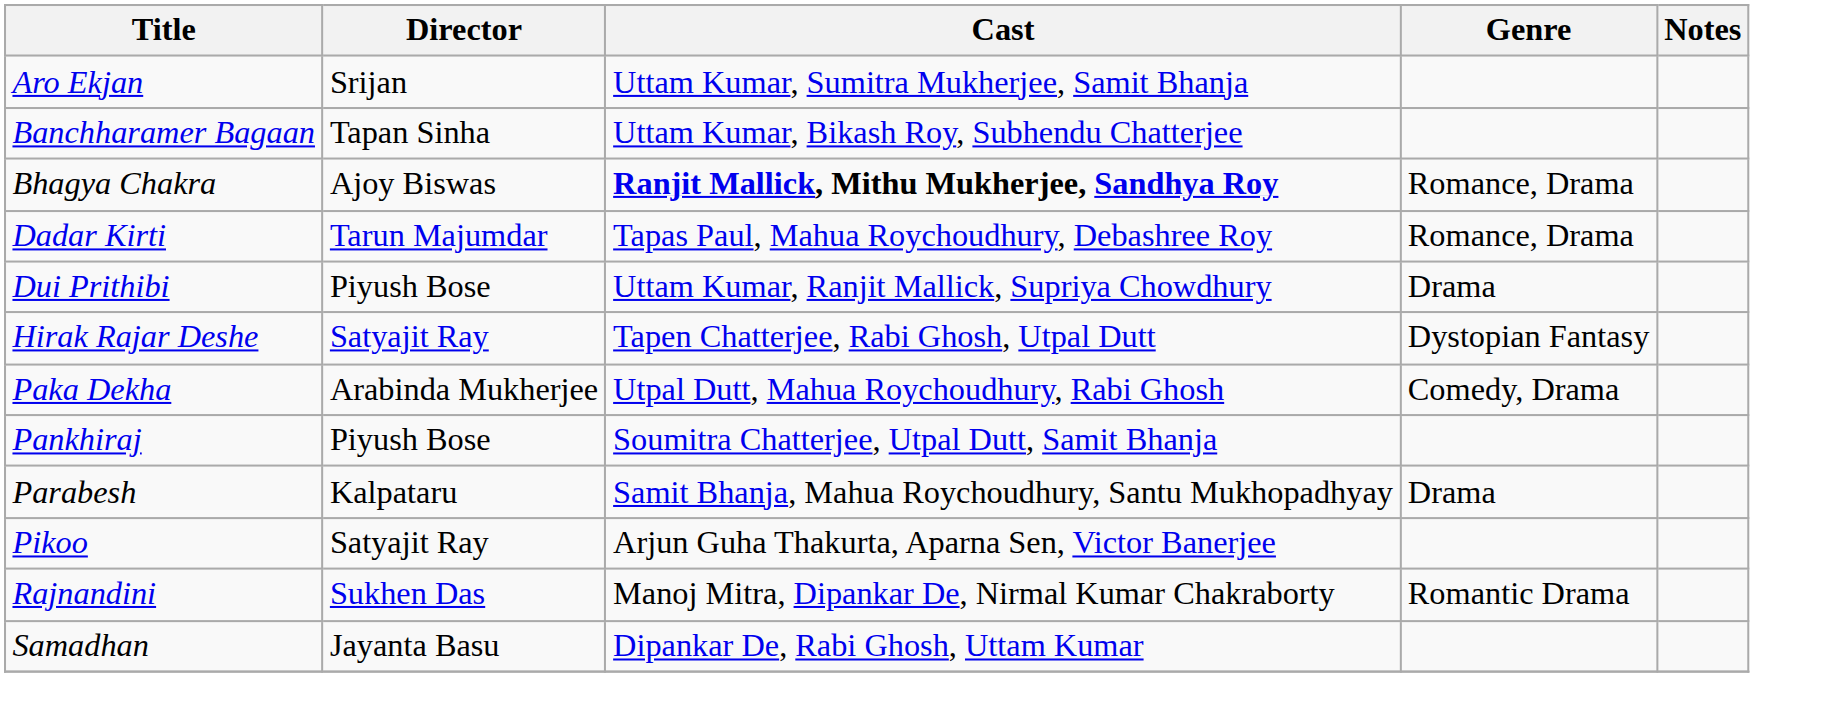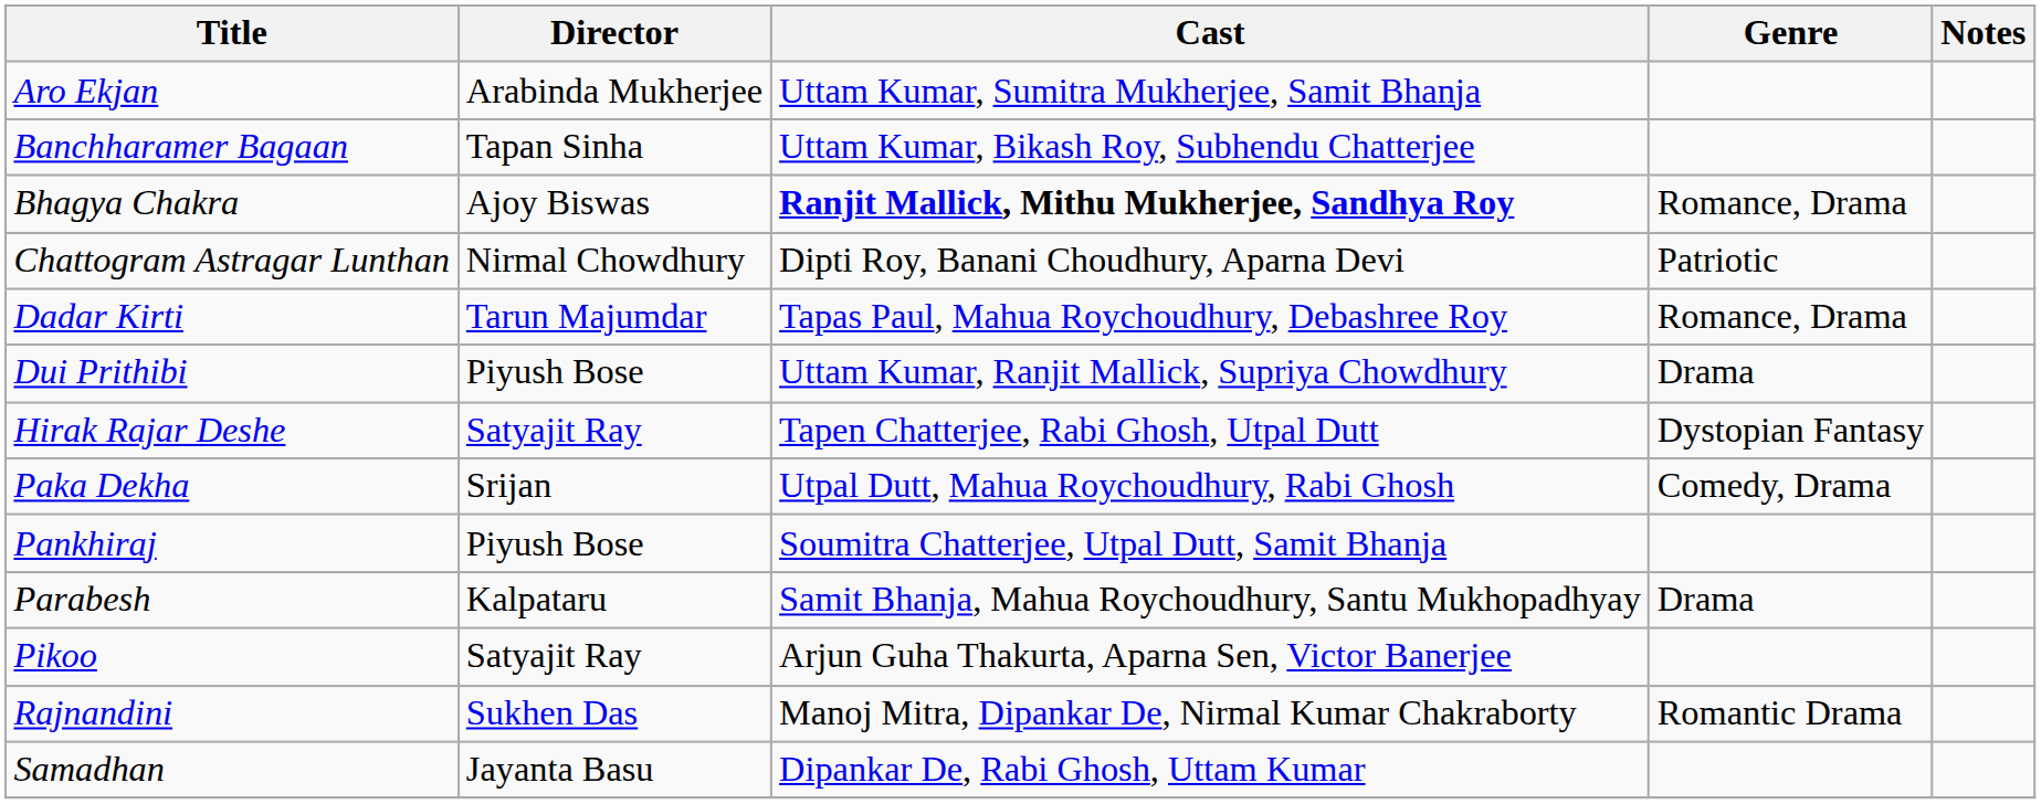Aro Ekjan | Director: Srijan -> Arabinda Mukherjee
+ row: Chattogram Astragar Lunthan | Nirmal Chowdhury | Dipti Roy, Banani Choudhury, Aparna Devi | Patriotic
Paka Dekha | Director: Arabinda Mukherjee -> Srijan
